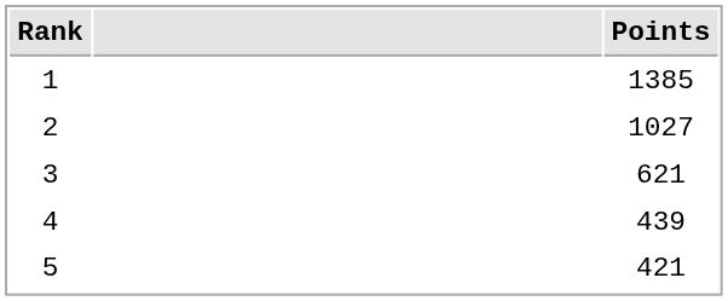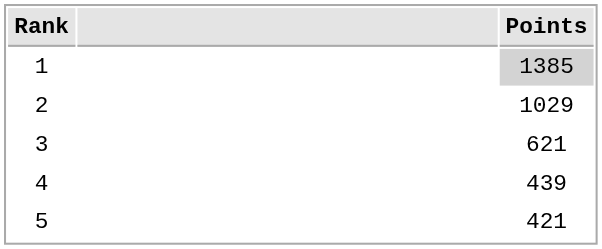1 | Points: no background -> lightgrey background
2 | Points: 1027 -> 1029
